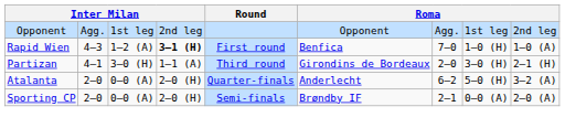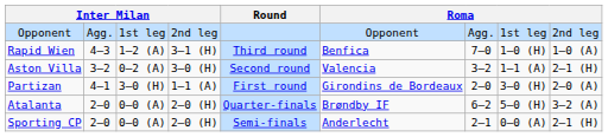Rapid Wien | column 4: bold -> normal
Rapid Wien | Round: First round -> Third round
+ row: Aston Villa | 3–2 | 0–2 (A) | 3–0 (H) | Second round | Valencia | 3–2 | 1–1 (A) | 2–1 (H)
Partizan | Round: Third round -> First round
Partizan | column 9: 2–1 (H) -> 2–0 (A)
Atalanta | column 6: Anderlecht -> Brøndby IF
Sporting CP | column 6: Brøndby IF -> Anderlecht
Sporting CP | column 9: 2–0 (A) -> 2–1 (H)
